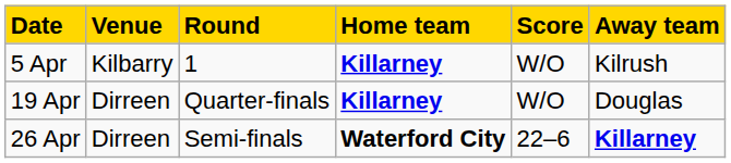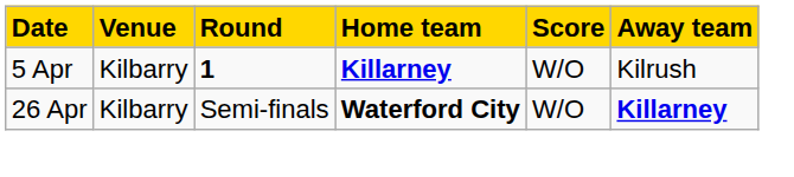5 Apr | Round: normal -> bold
- row: 19 Apr | Dirreen | Quarter-finals | Killarney | W/O | Douglas
26 Apr | Venue: Dirreen -> Kilbarry
26 Apr | Score: 22–6 -> W/O
